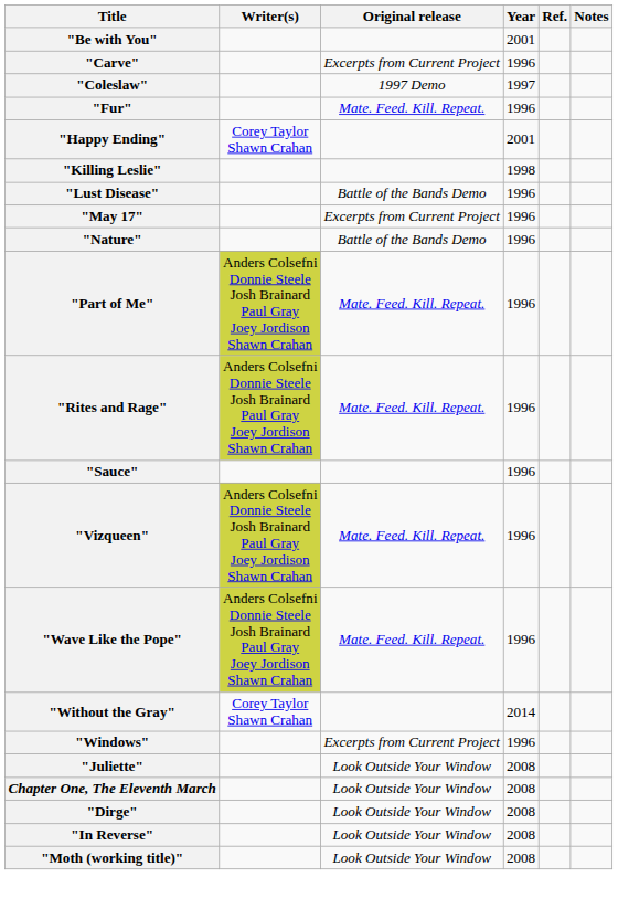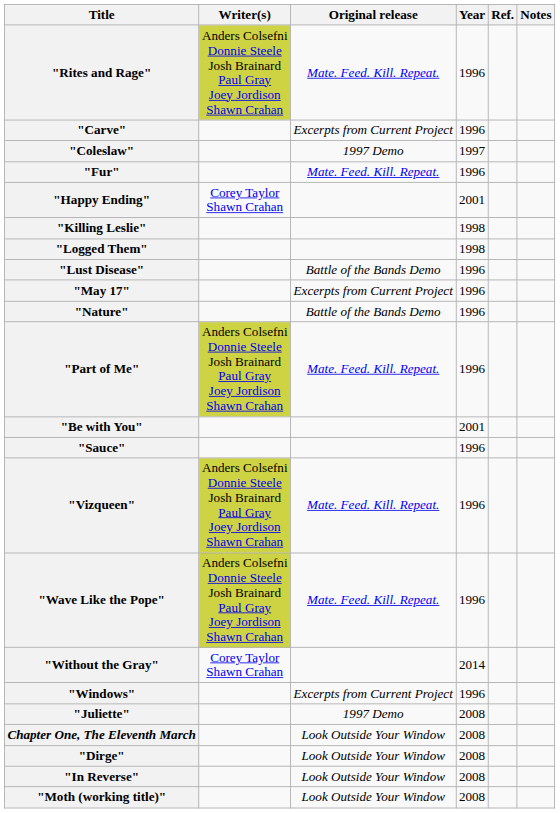rows swapped: "Be with You" <-> "Rites and Rage"
+ row: "Logged Them" | 1998
"Juliette" | Original release: Look Outside Your Window -> 1997 Demo
